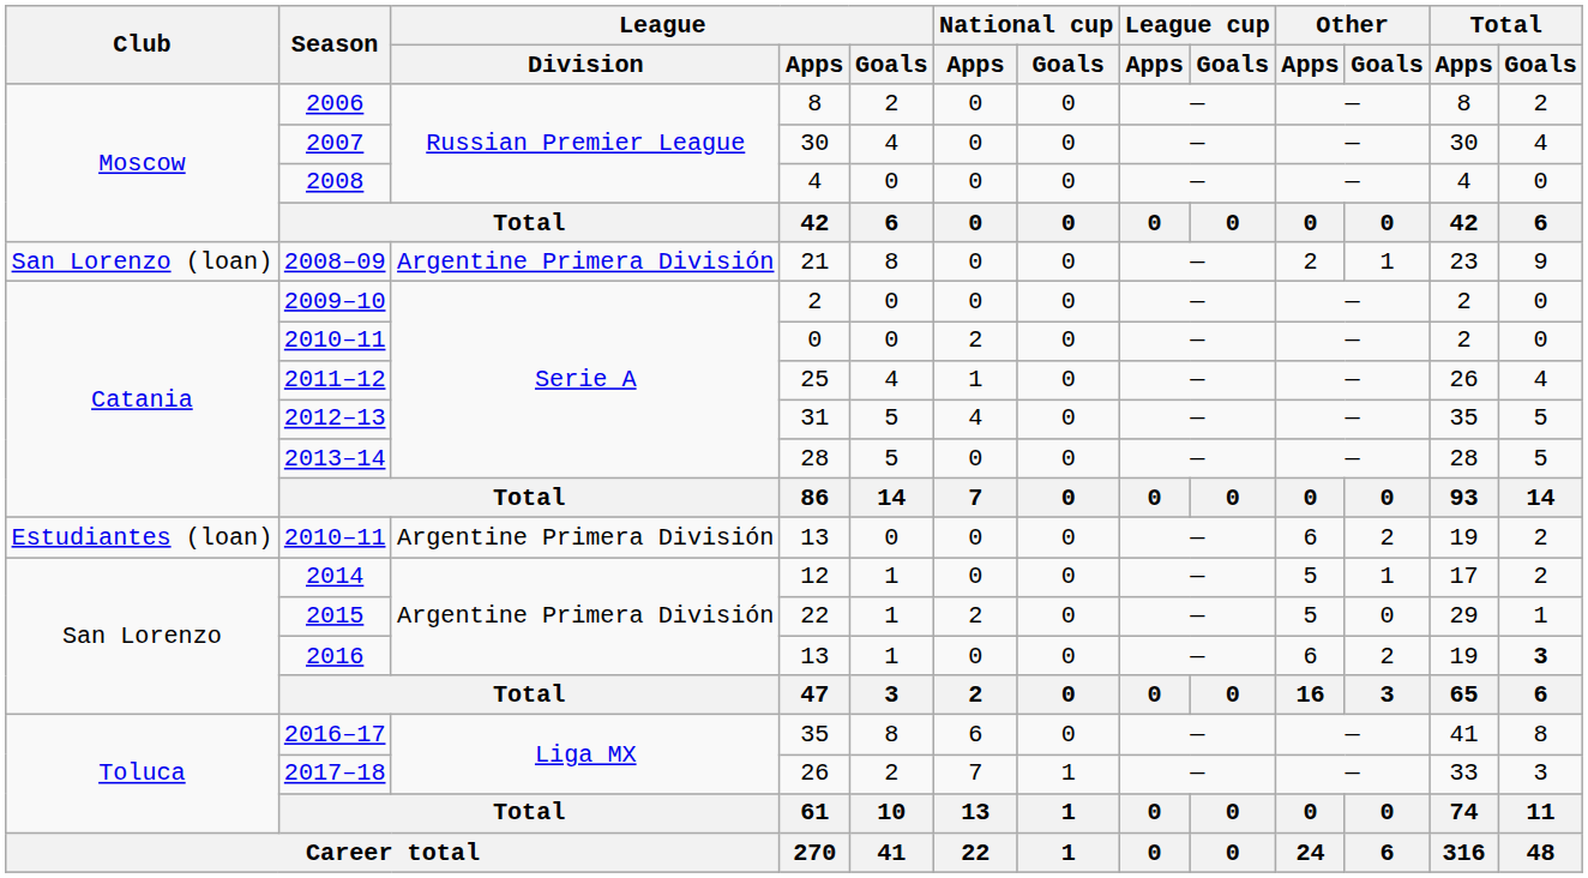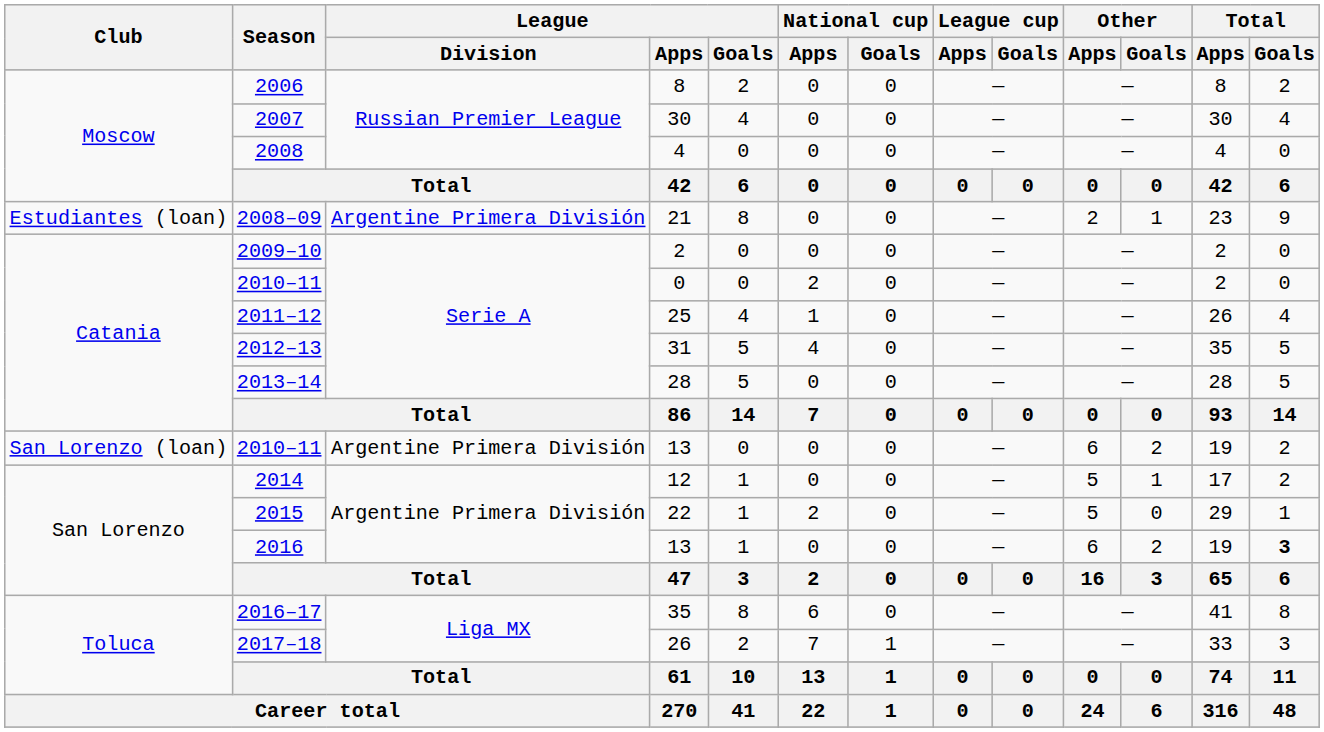2008–09 | Club: San Lorenzo (loan) -> Estudiantes (loan)
2010–11 / 13 | Club: Estudiantes (loan) -> San Lorenzo (loan)
